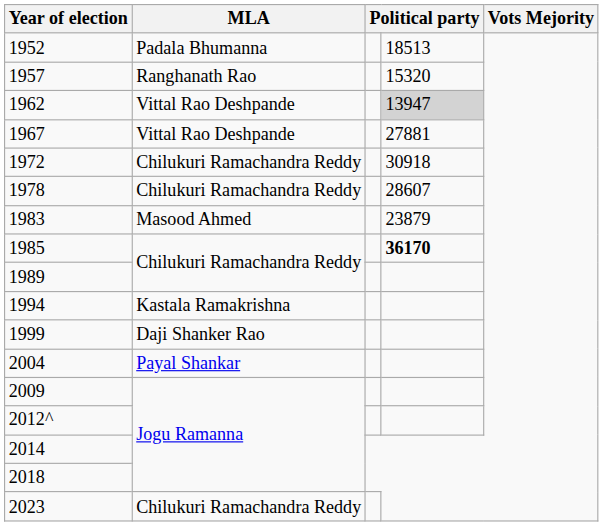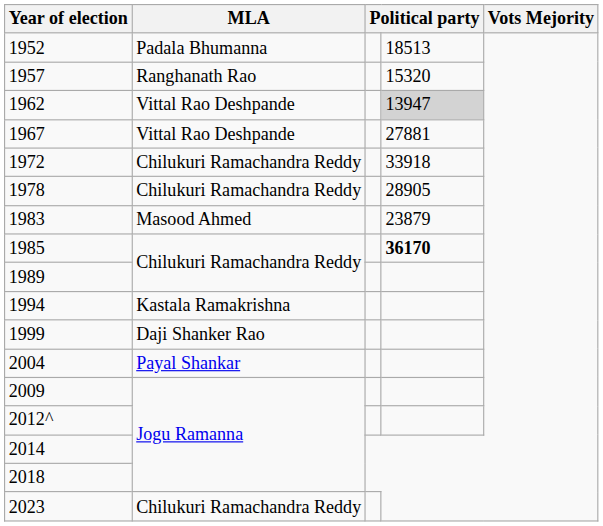1972 | column 4: 30918 -> 33918
1978 | column 4: 28607 -> 28905
